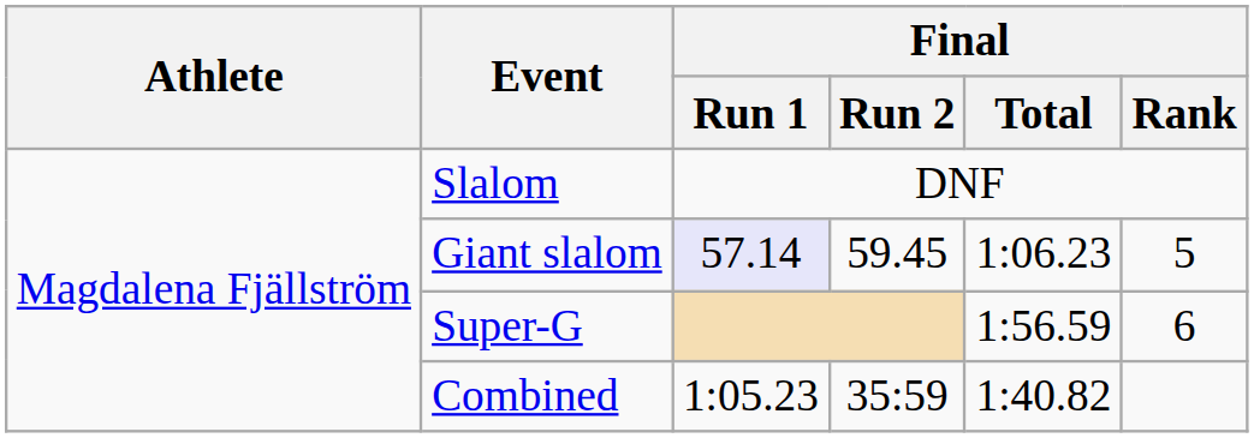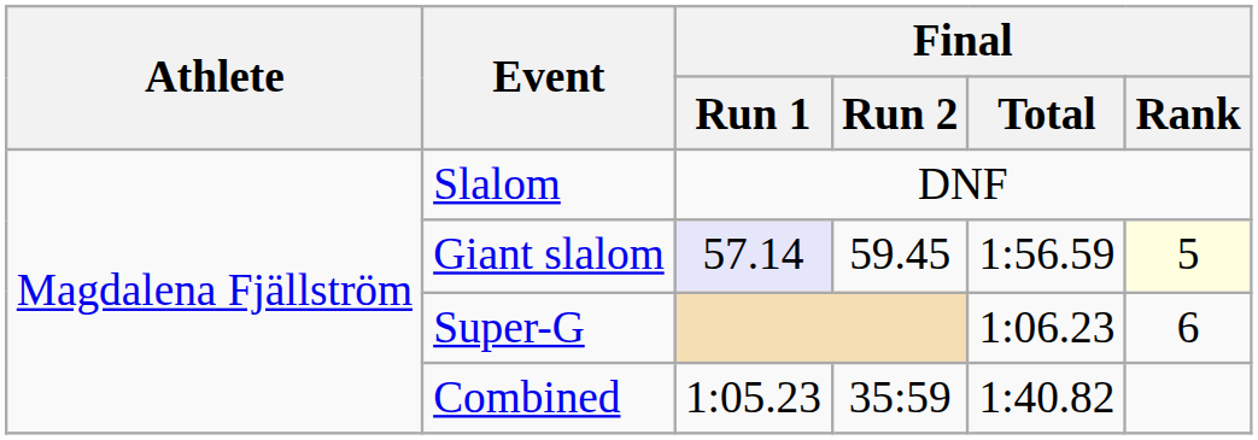Giant slalom | Final / Total: 1:06.23 -> 1:56.59
Giant slalom | Final / Rank: no background -> lightyellow background
Super-G | Final / Total: 1:56.59 -> 1:06.23
